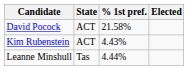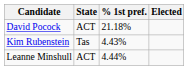David Pocock | % 1st pref.: 21.58% -> 21.18%
Kim Rubenstein | State: ACT -> Tas
Leanne Minshull | State: Tas -> ACT
